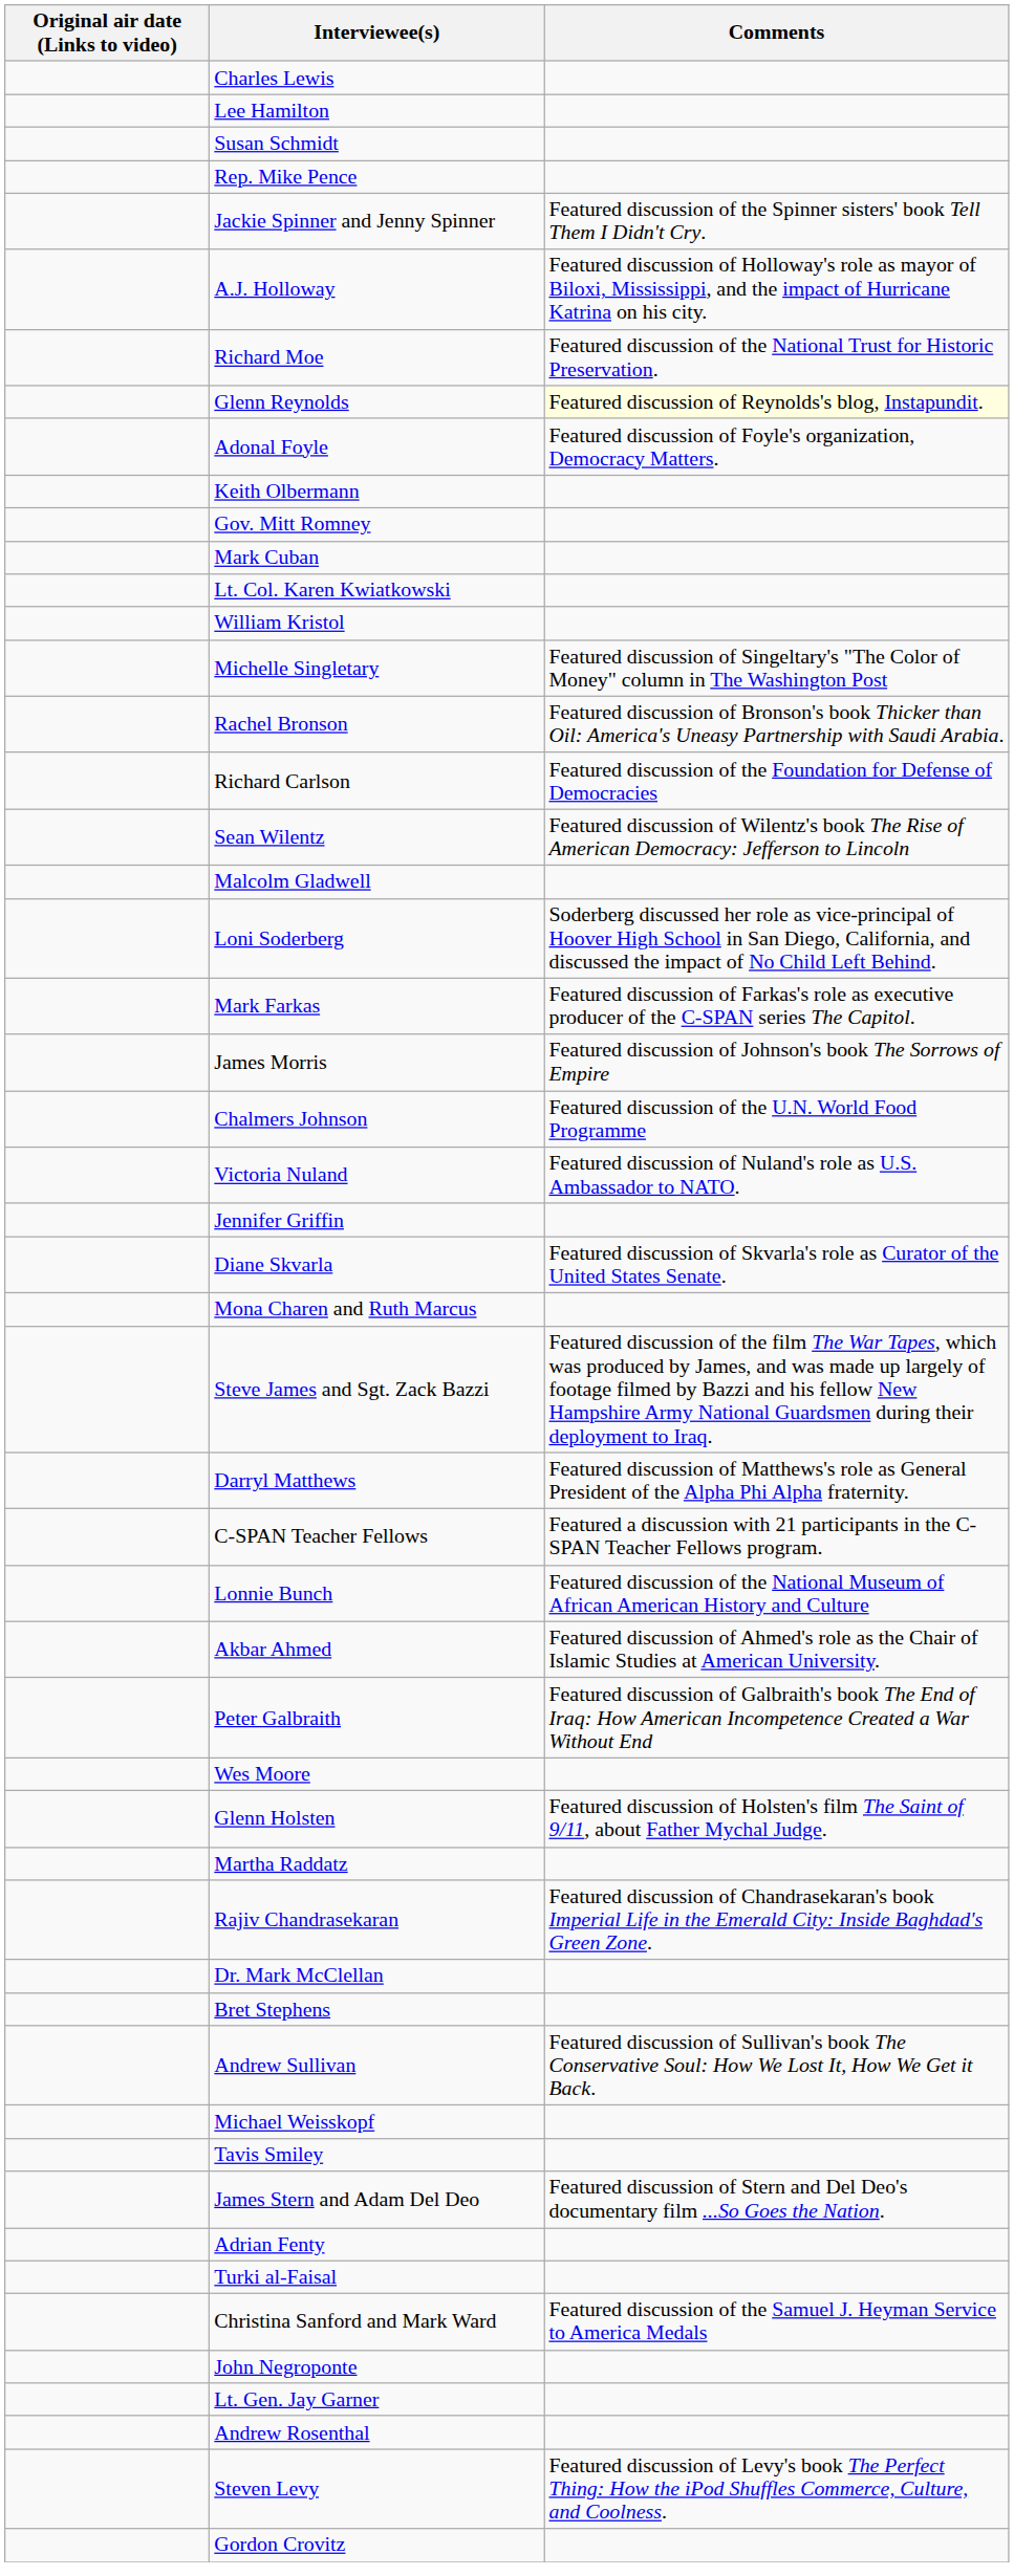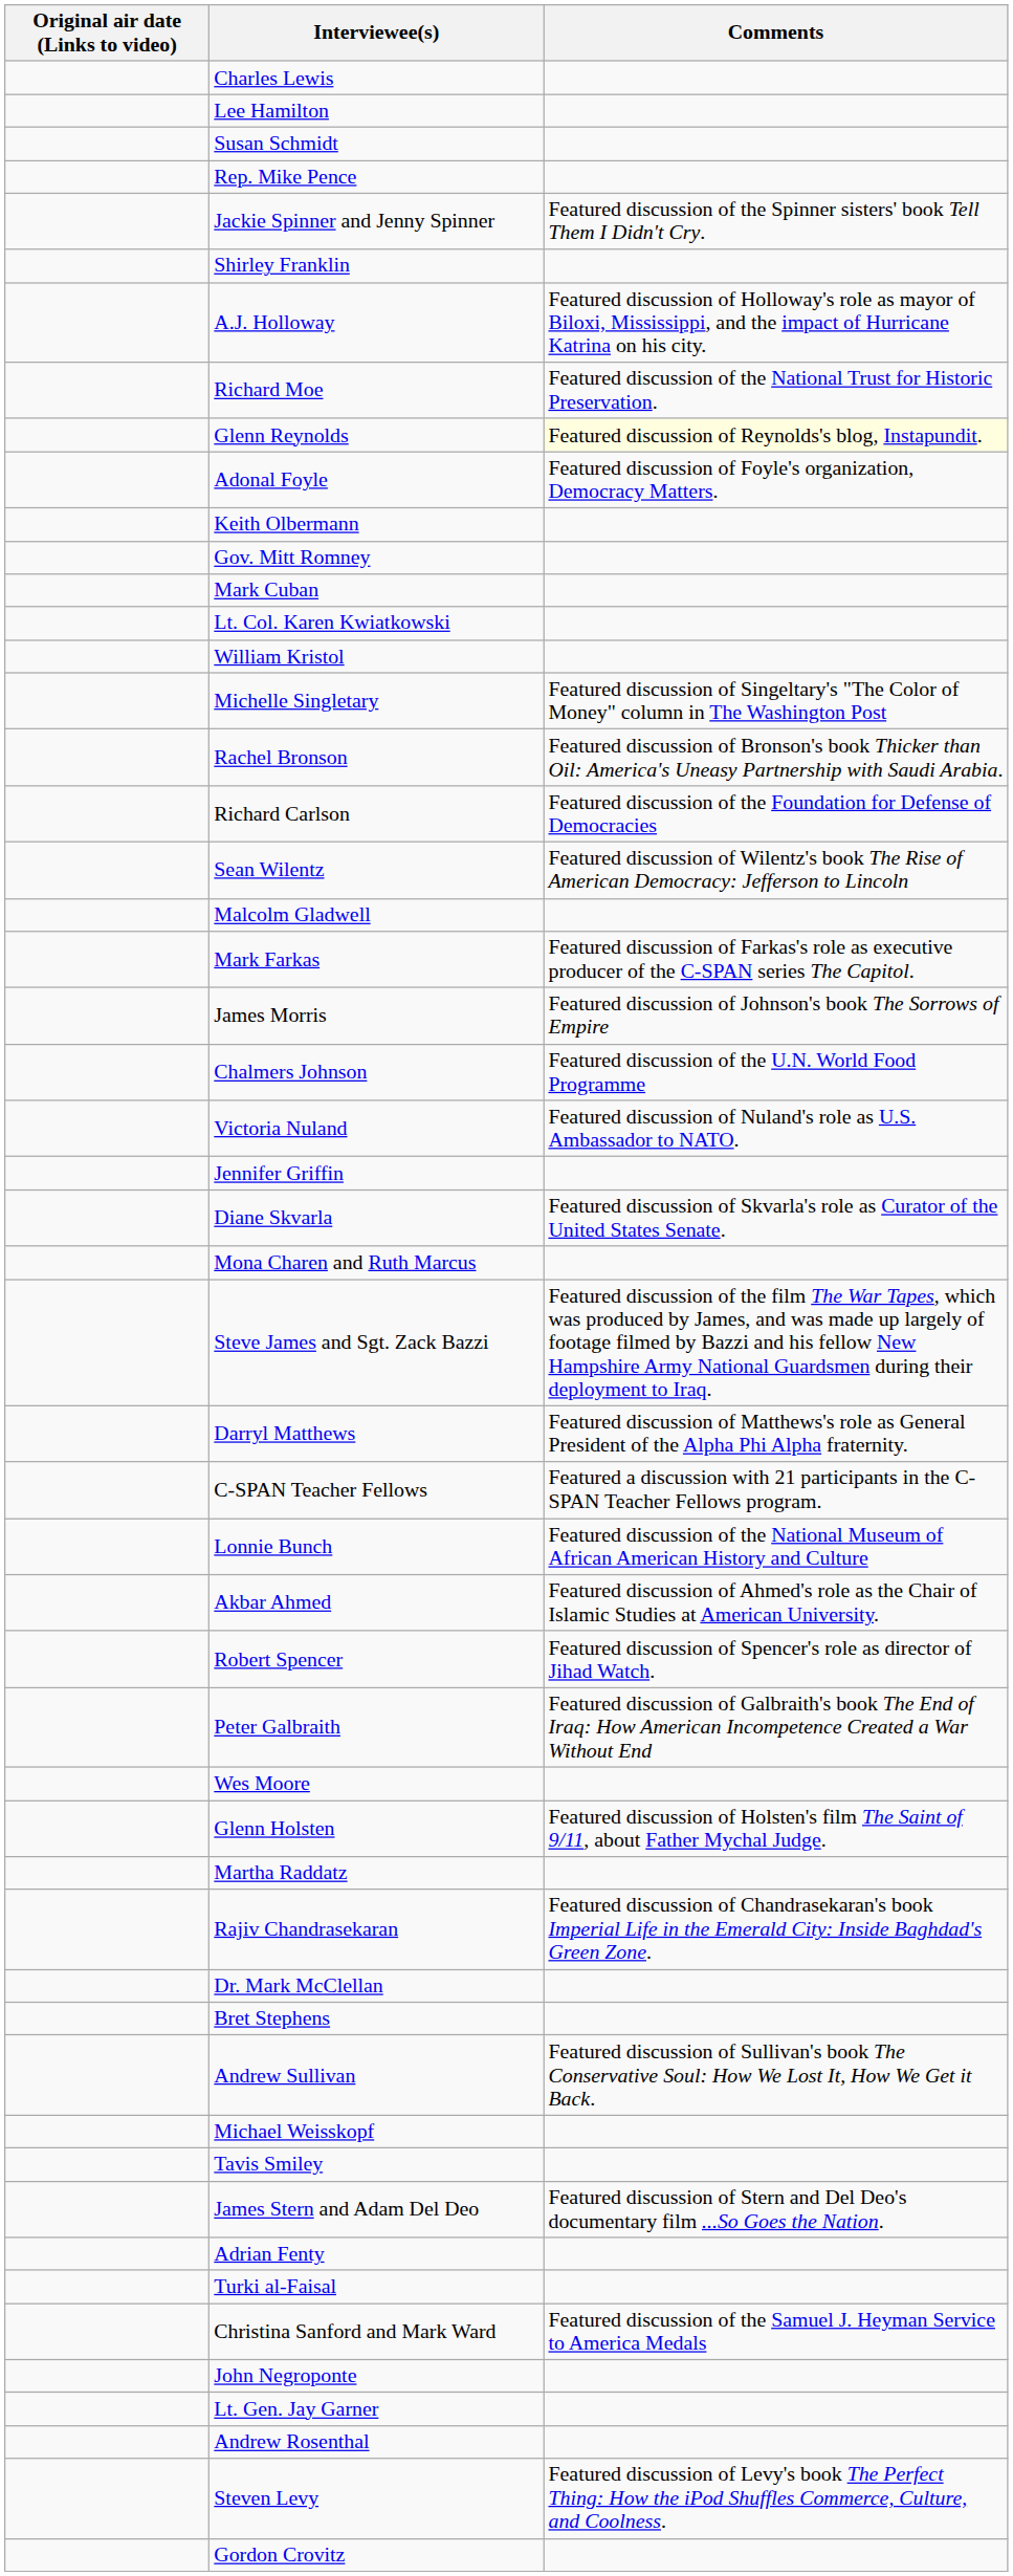+ row: Shirley Franklin
- row: Loni Soderberg | Soderberg discussed her role as vice-principal of Hoover High School in San Diego, California, and discussed the impact of No Child Left Behind.
+ row: Robert Spencer | Featured discussion of Spencer's role as director of Jihad Watch.
